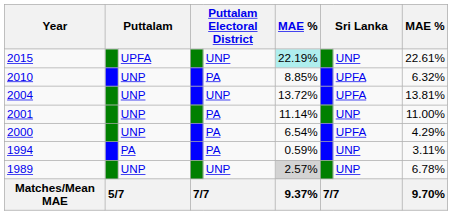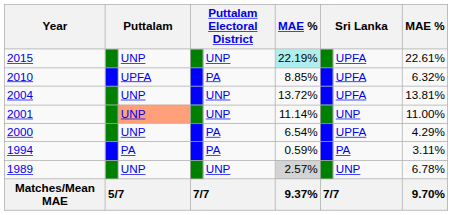2015 | column 3: UPFA -> UNP
2015 | column 8: UNP -> UPFA
2010 | column 3: UNP -> UPFA
2001 | column 3: no background -> lightsalmon background
2001 | column 5: PA -> UNP
1994 | column 8: UNP -> PA
